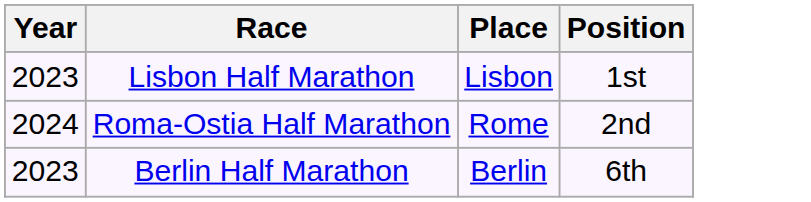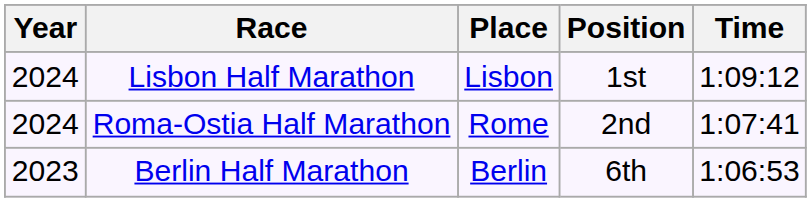+ column: Time | 1:09:12 | 1:07:41 | 1:06:53
Lisbon Half Marathon | Year: 2023 -> 2024
